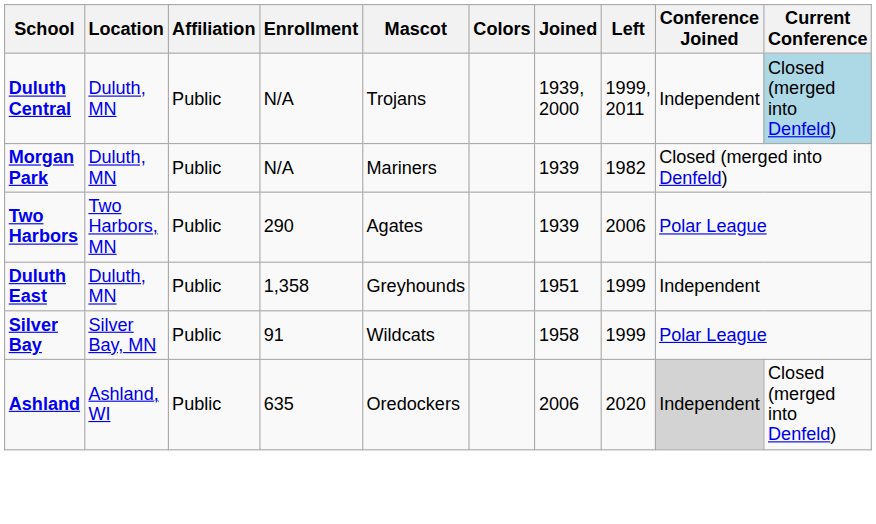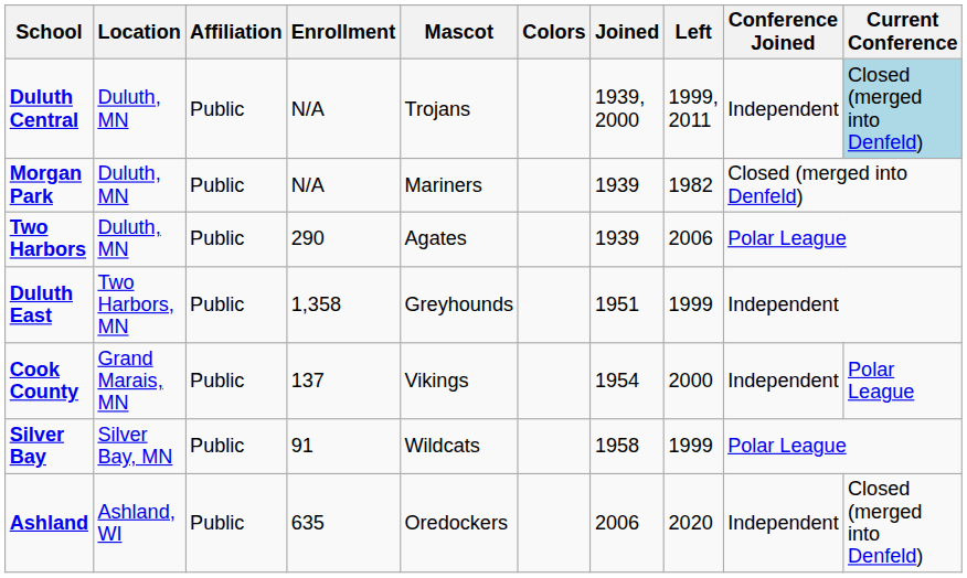Two Harbors | Location: Two Harbors, MN -> Duluth, MN
Duluth East | Location: Duluth, MN -> Two Harbors, MN
+ row: Cook County | Grand Marais, MN | Public | 137 | Vikings | 1954 | 2000 | Independent | Polar League
Ashland | Conference Joined: lightgrey background -> no background
